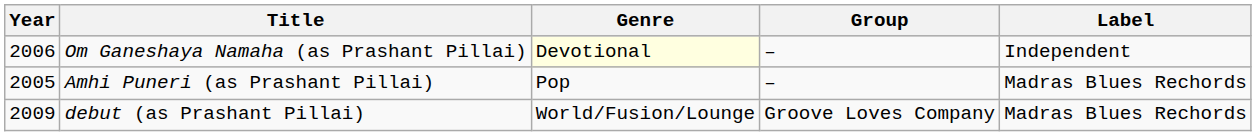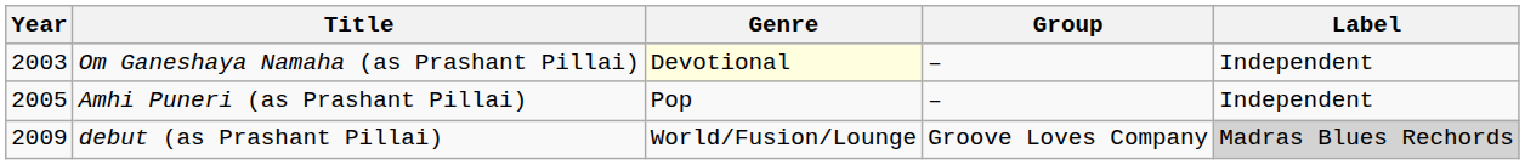Om Ganeshaya Namaha (as Prashant Pillai) | Year: 2006 -> 2003
Amhi Puneri (as Prashant Pillai) | Label: Madras Blues Rechords -> Independent
debut (as Prashant Pillai) | Label: no background -> lightgrey background
